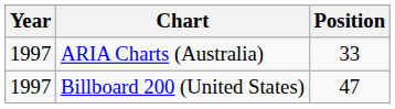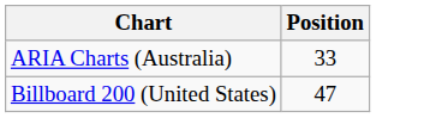- column: Year | 1997 | 1997
